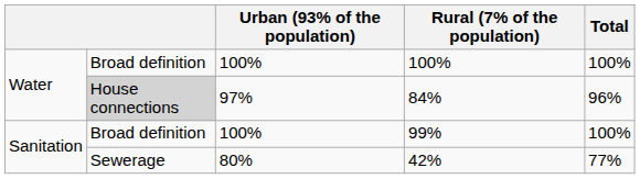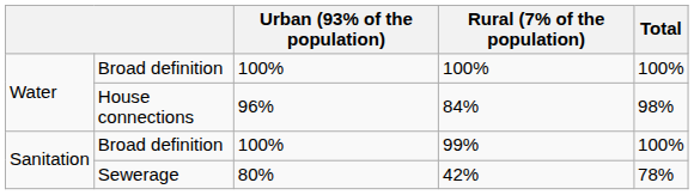84% | column 2: lightgrey background -> no background
84% | Urban (93% of the population): 97% -> 96%
84% | Total: 96% -> 98%
42% | Total: 77% -> 78%
